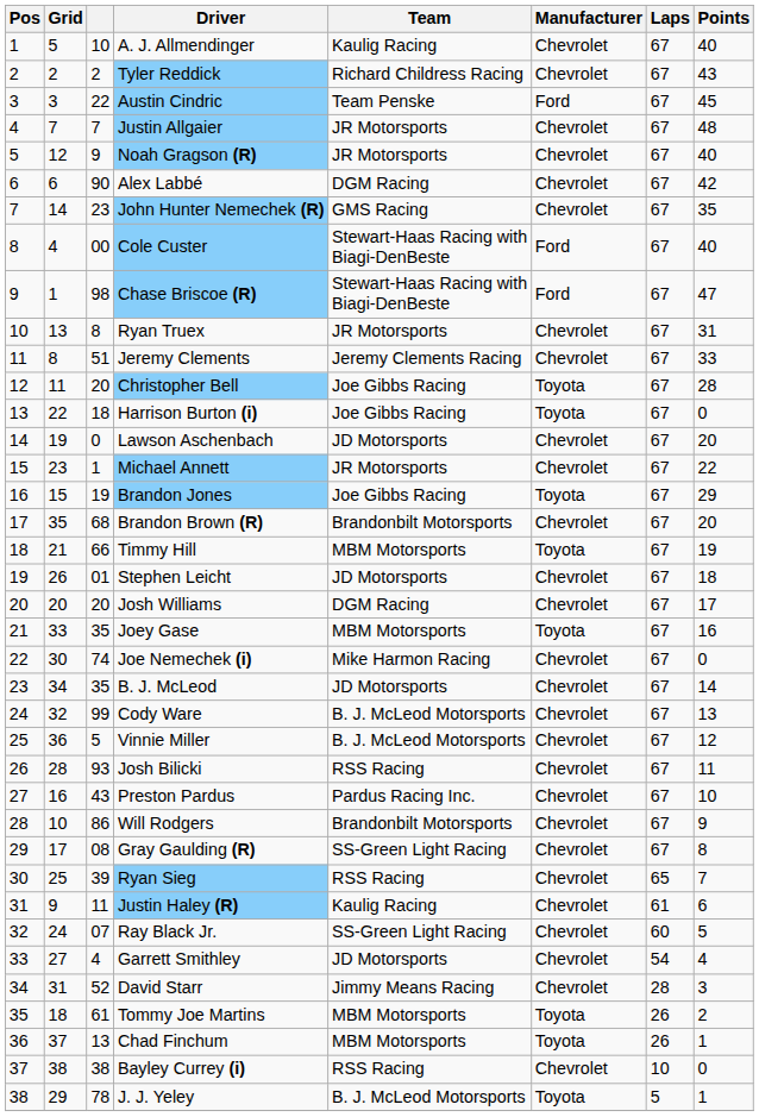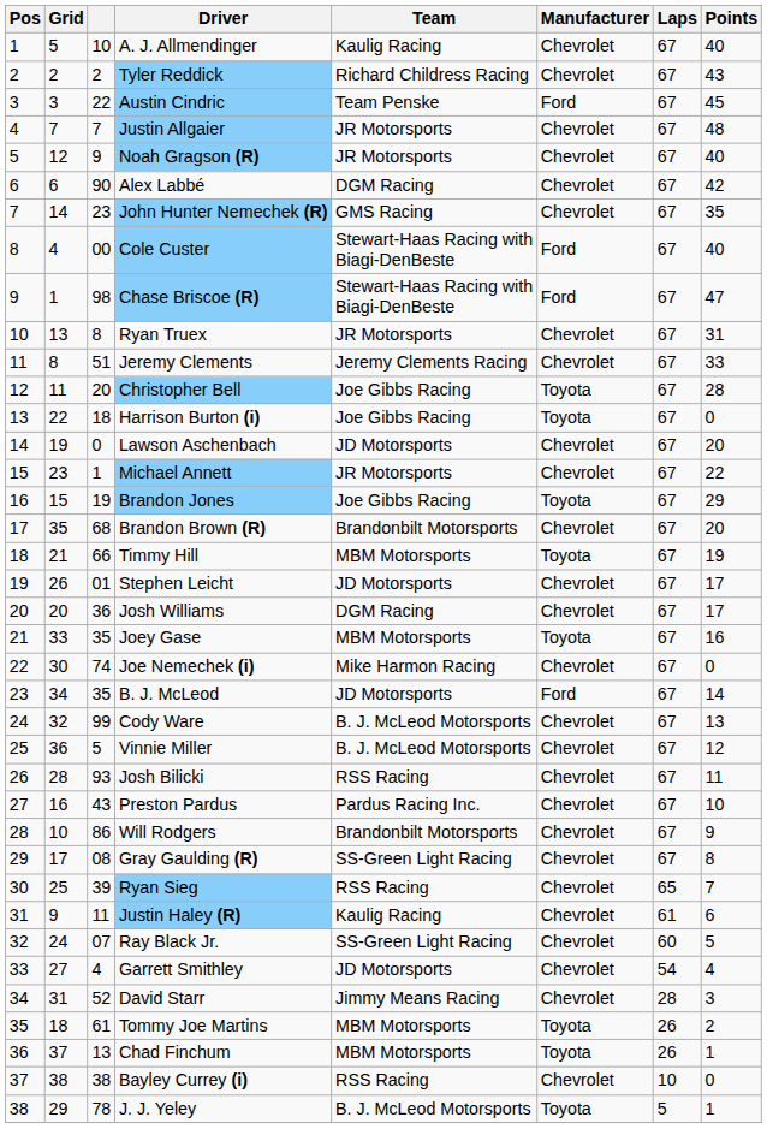Stephen Leicht | Points: 18 -> 17
Josh Williams | column 3: 20 -> 36
B. J. McLeod | Manufacturer: Chevrolet -> Ford
